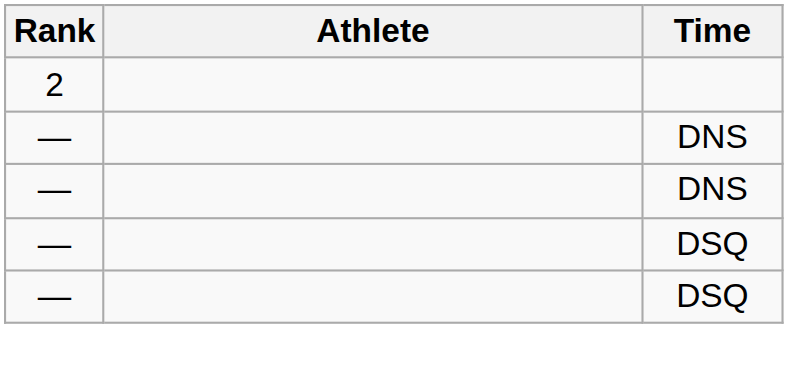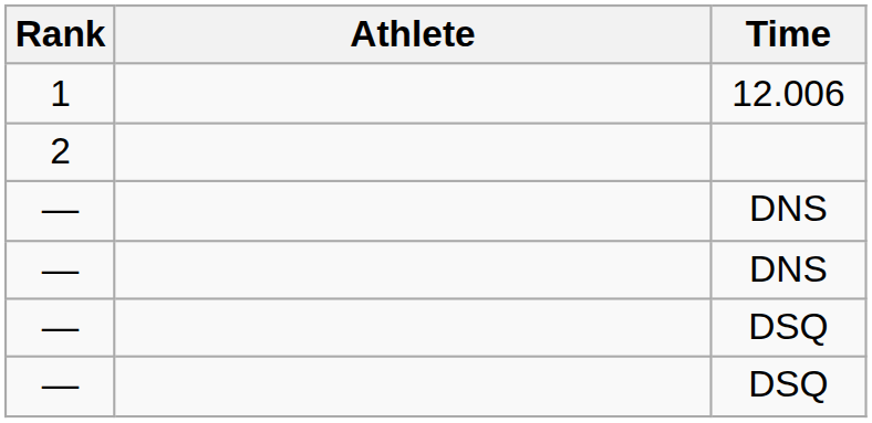+ row: 1 | 12.006
